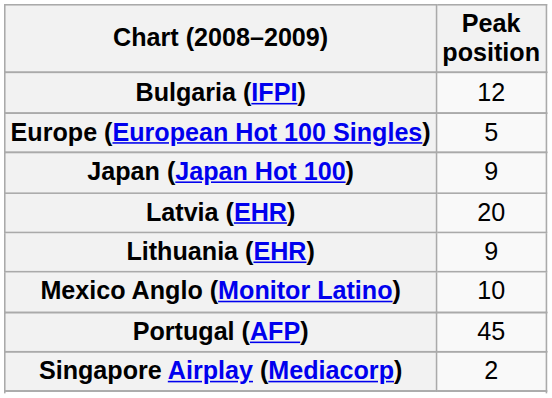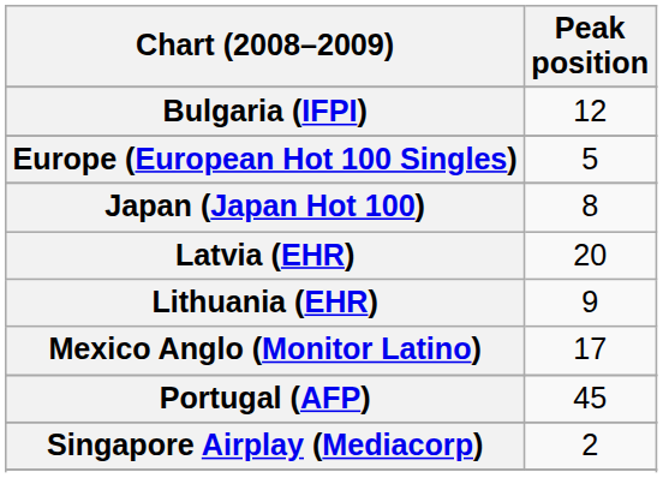Japan (Japan Hot 100) | Peak position: 9 -> 8
Mexico Anglo (Monitor Latino) | Peak position: 10 -> 17
